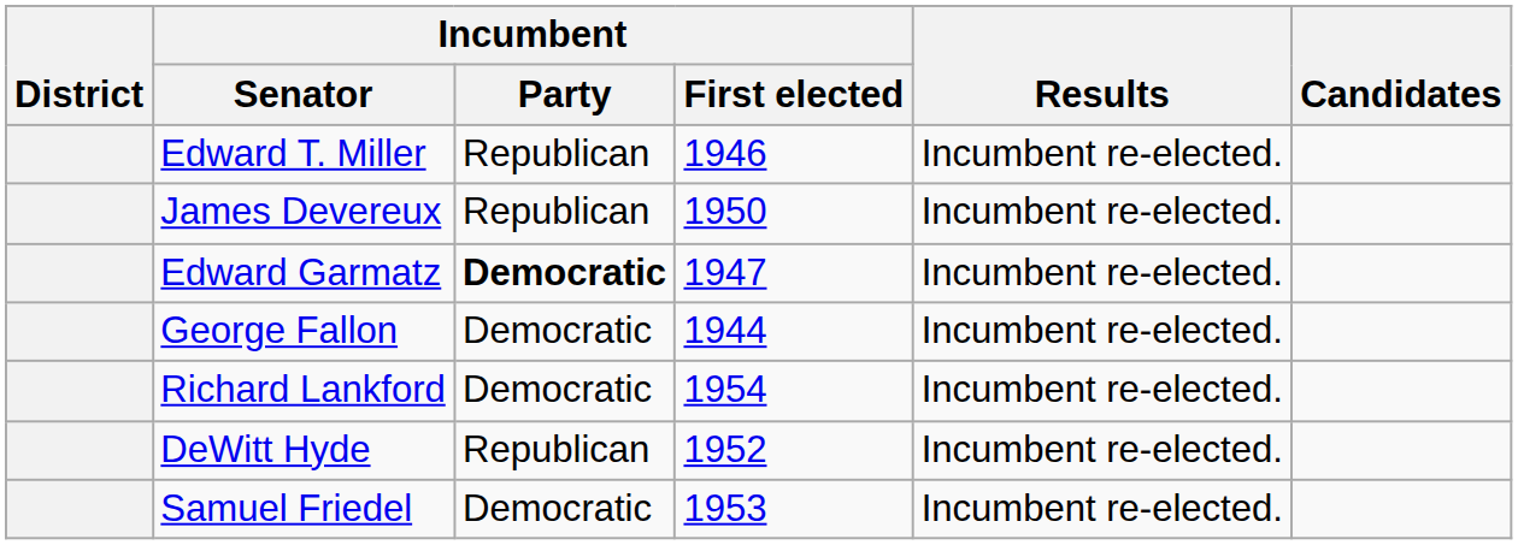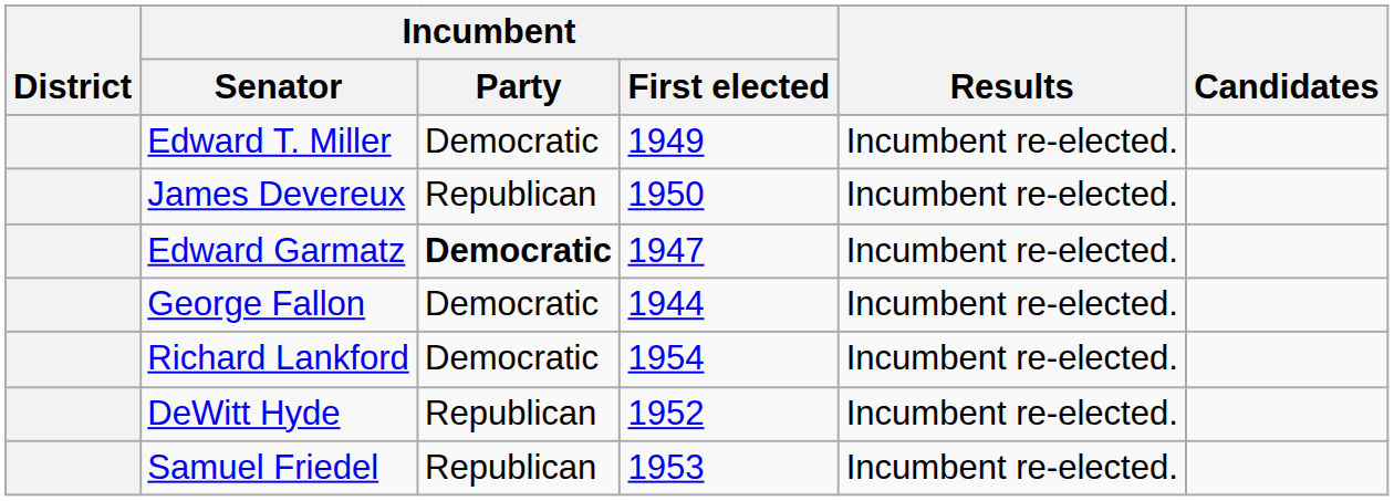Edward T. Miller | Incumbent / Party: Republican -> Democratic
Edward T. Miller | Incumbent / First elected: 1946 -> 1949
Samuel Friedel | Incumbent / Party: Democratic -> Republican
